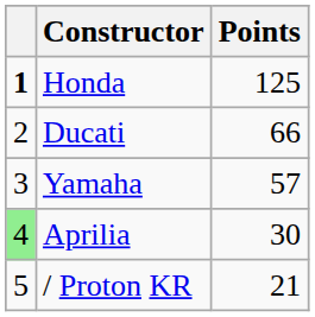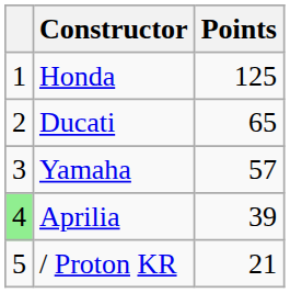Honda | column 1: bold -> normal
Ducati | Points: 66 -> 65
Aprilia | Points: 30 -> 39
